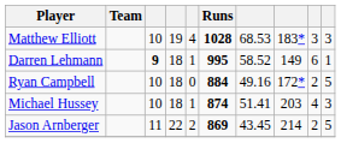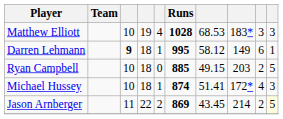Darren Lehmann | column 7: 58.52 -> 58.12
Ryan Campbell | Runs: 884 -> 885
Ryan Campbell | column 7: 49.16 -> 49.15
Ryan Campbell | column 8: 172* -> 203
Michael Hussey | column 8: 203 -> 172*
Jason Arnberger | column 10: no background -> lightyellow background
